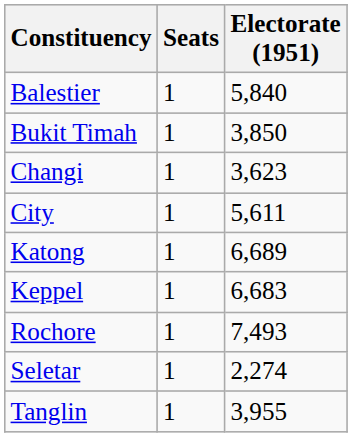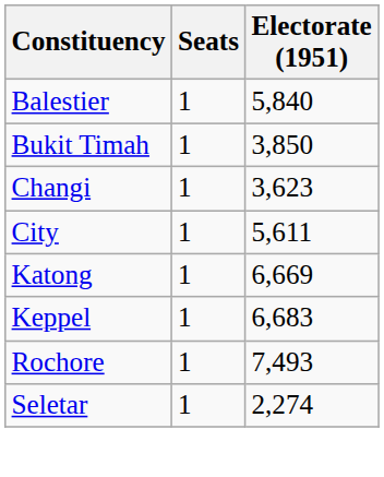Katong | Electorate (1951): 6,689 -> 6,669
- row: Tanglin | 1 | 3,955
